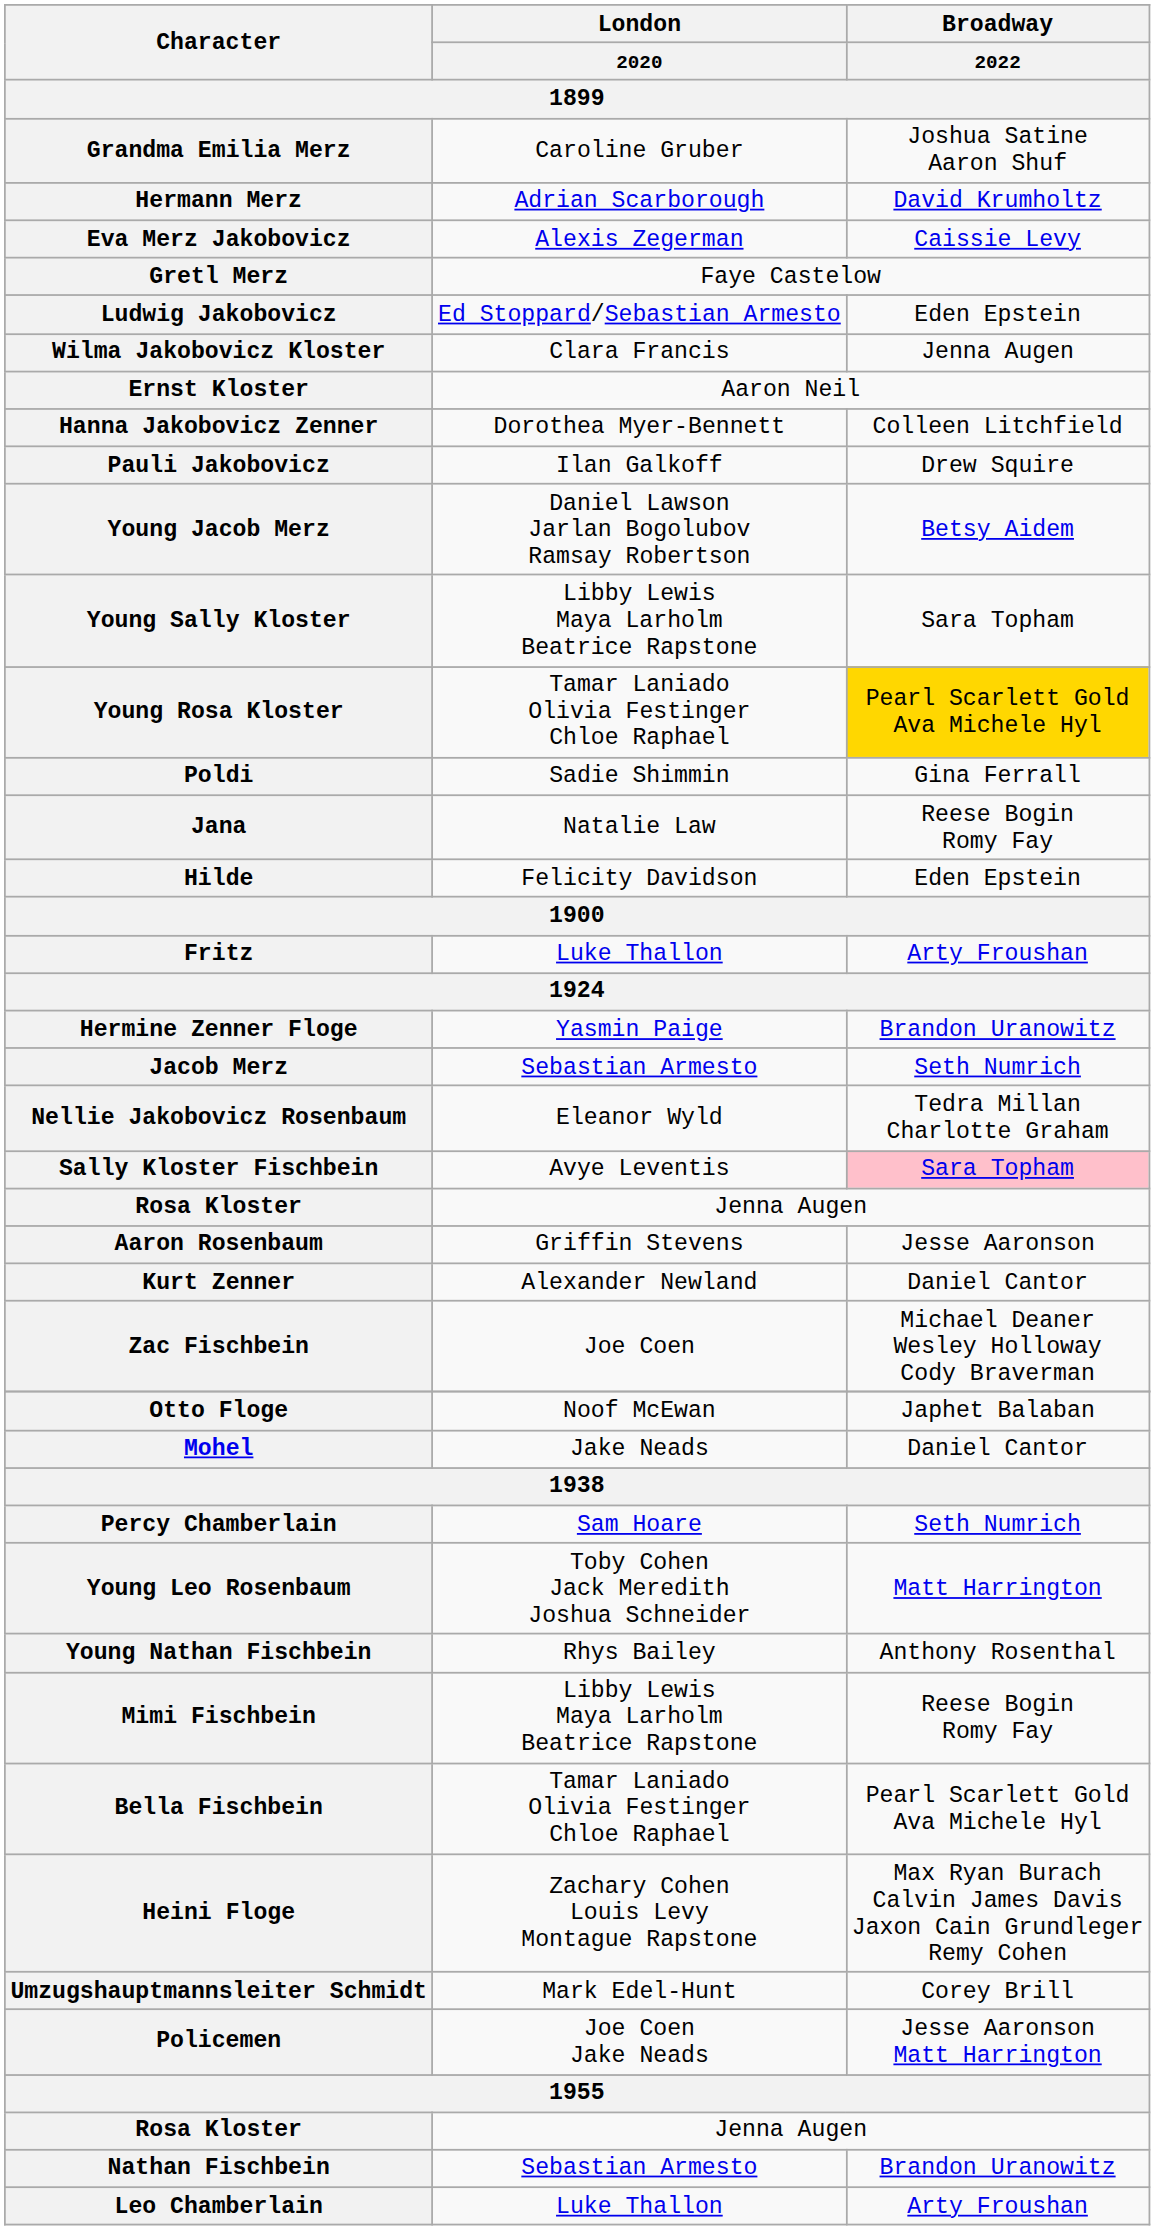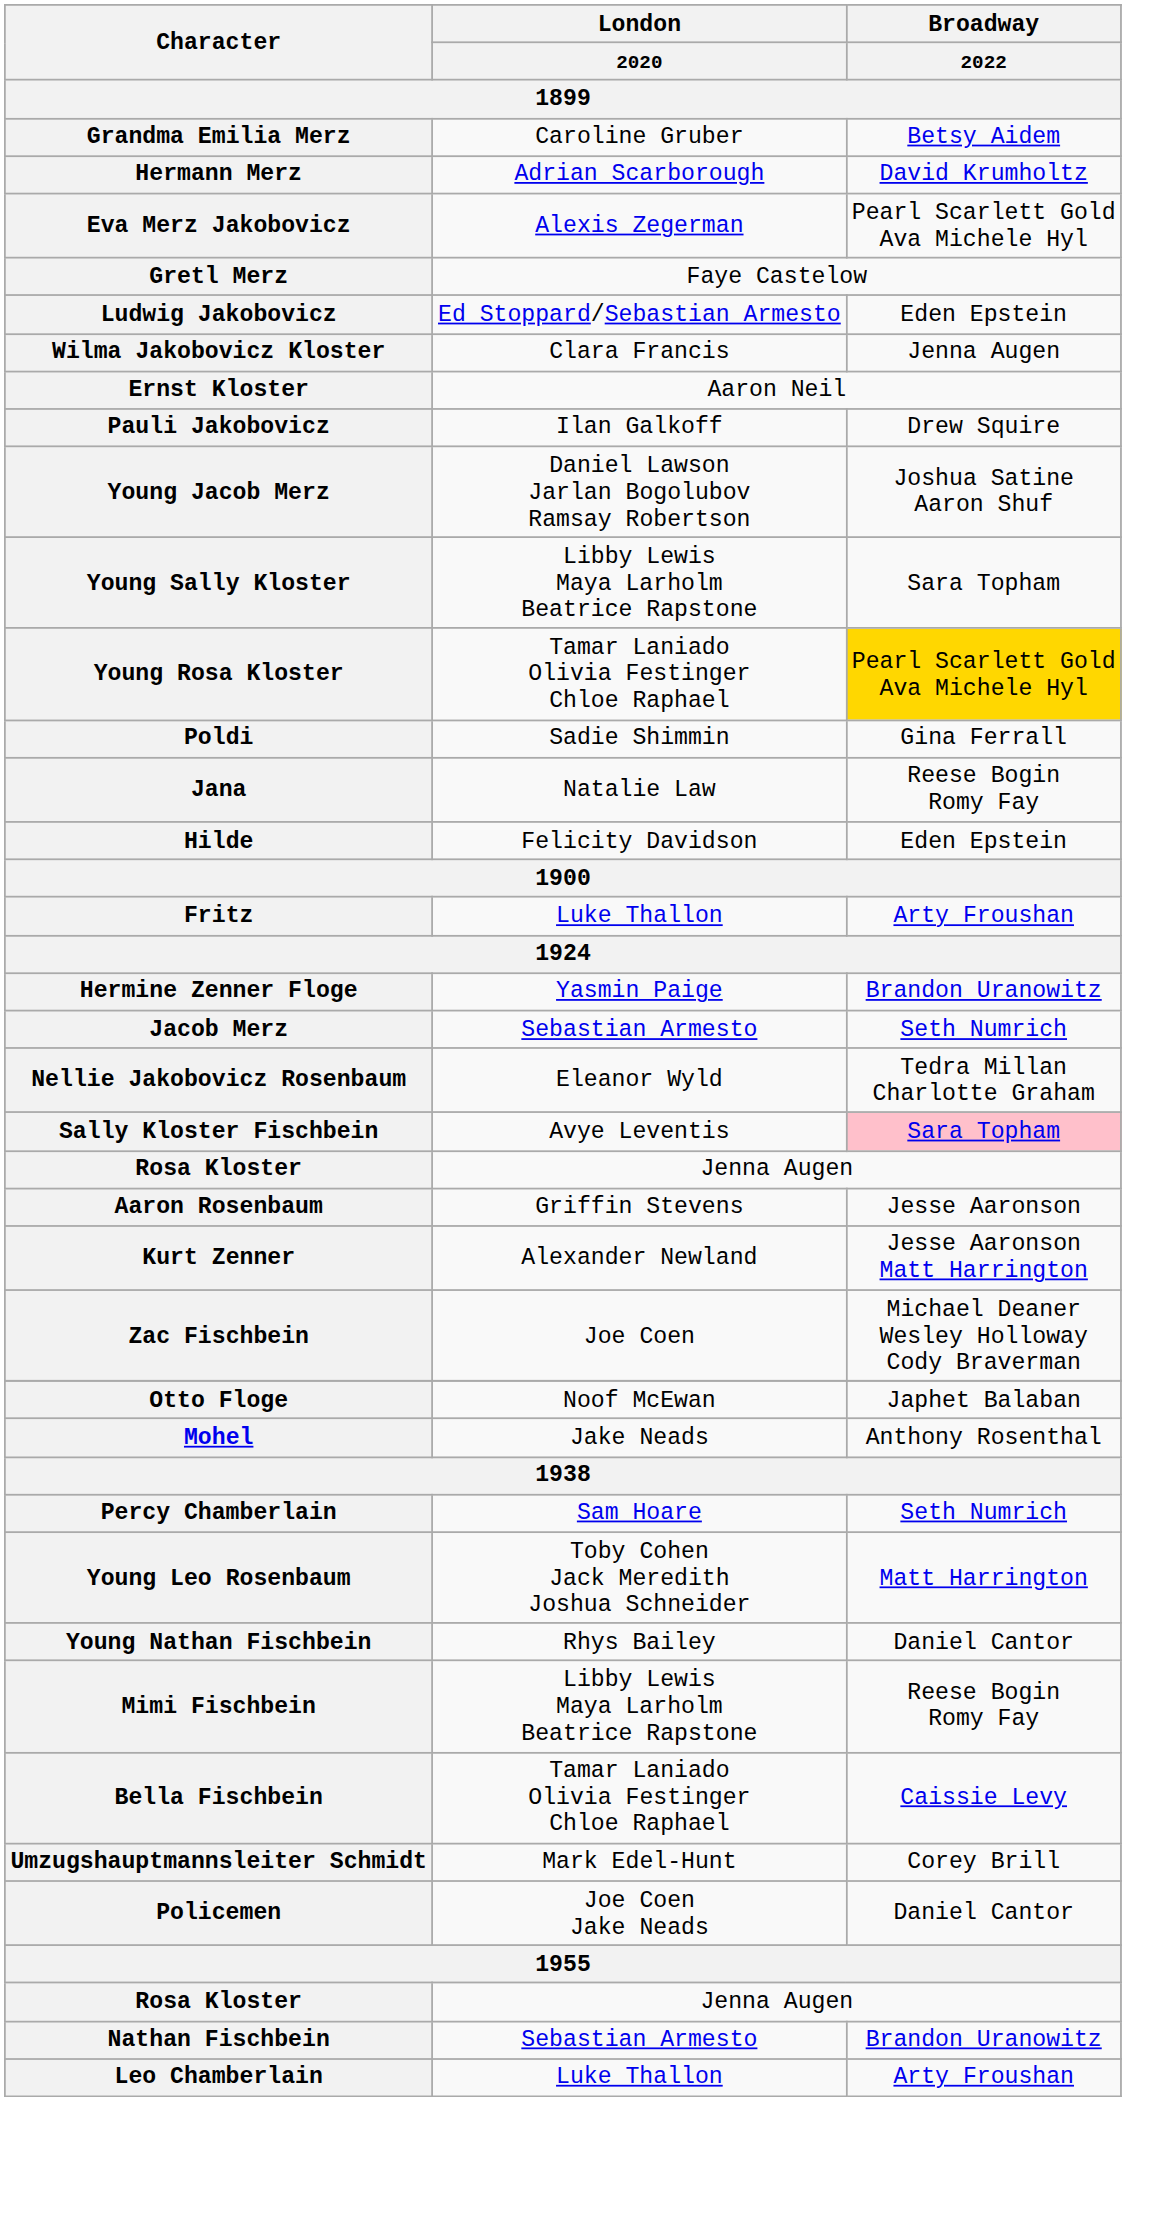Grandma Emilia Merz | Broadway / 2022: Joshua Satine Aaron Shuf -> Betsy Aidem
Eva Merz Jakobovicz | Broadway / 2022: Caissie Levy -> Pearl Scarlett Gold Ava Michele Hyl
- row: Hanna Jakobovicz Zenner | Dorothea Myer-Bennett | Colleen Litchfield
Young Jacob Merz | Broadway / 2022: Betsy Aidem -> Joshua Satine Aaron Shuf
Kurt Zenner | Broadway / 2022: Daniel Cantor -> Jesse Aaronson Matt Harrington
Mohel | Broadway / 2022: Daniel Cantor -> Anthony Rosenthal
Young Nathan Fischbein | Broadway / 2022: Anthony Rosenthal -> Daniel Cantor
Bella Fischbein | Broadway / 2022: Pearl Scarlett Gold Ava Michele Hyl -> Caissie Levy
- row: Heini Floge | Zachary Cohen Louis Levy Montague Rapstone | Max Ryan Burach Calvin James Davis Jaxon Cain Grundleger Remy Cohen
Policemen | Broadway / 2022: Jesse Aaronson Matt Harrington -> Daniel Cantor
